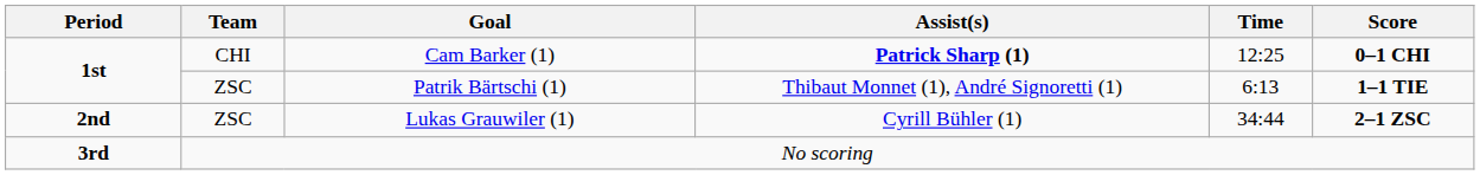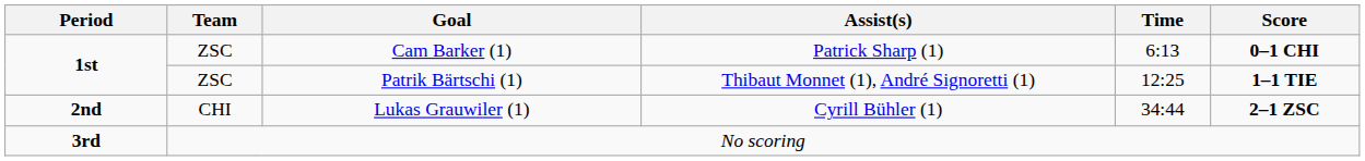Cam Barker (1) | Team: CHI -> ZSC
Cam Barker (1) | Assist(s): bold -> normal
Cam Barker (1) | Time: 12:25 -> 6:13
Patrik Bärtschi (1) | Time: 6:13 -> 12:25
Lukas Grauwiler (1) | Team: ZSC -> CHI
